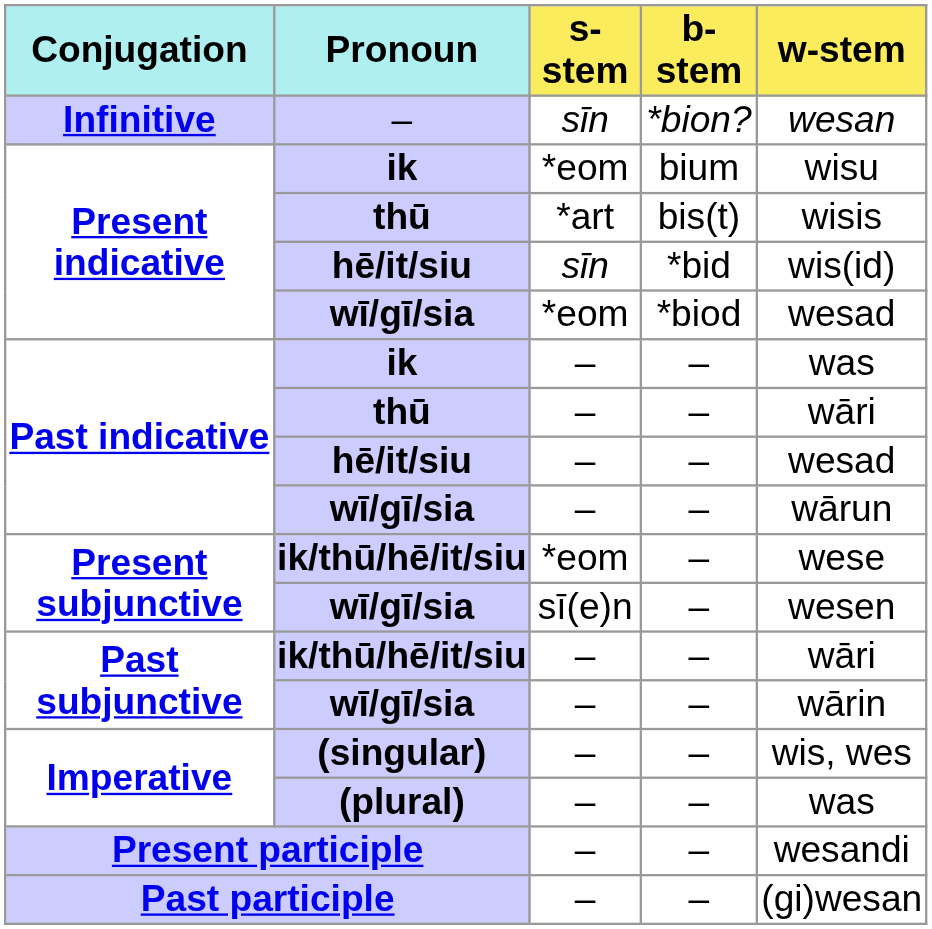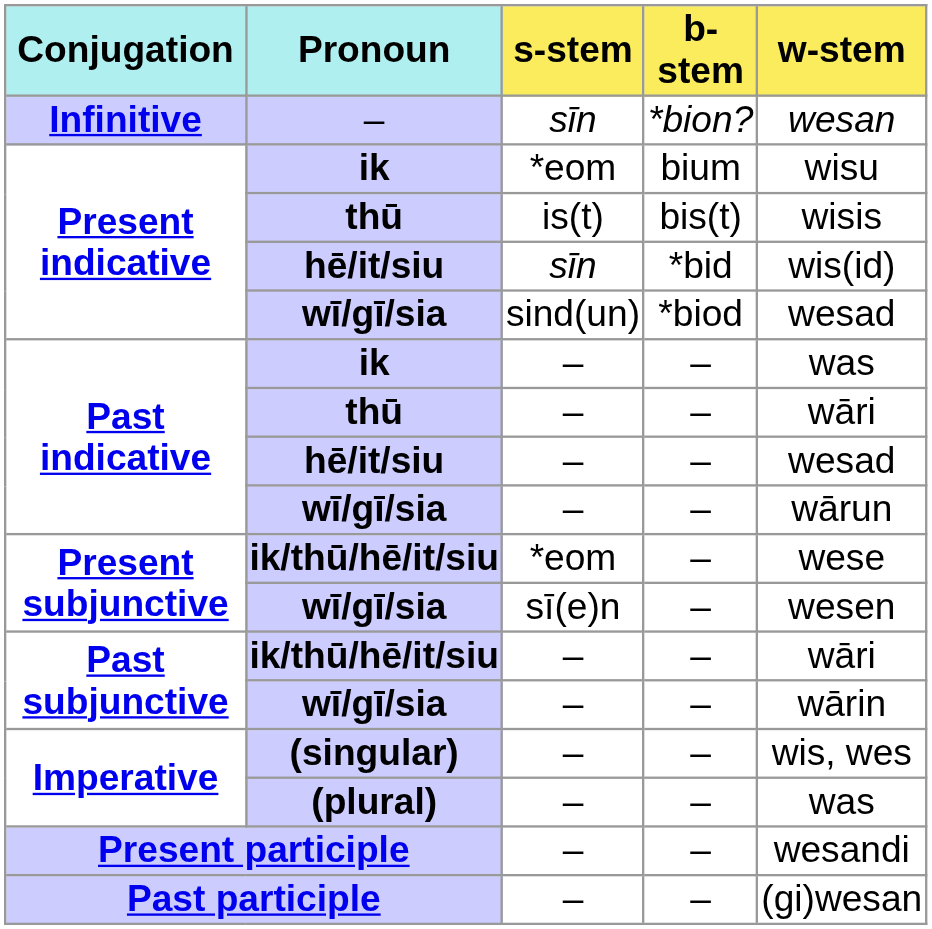Present indicative / thū | s-stem: *art -> is(t)
Present indicative / wī/gī/sia | s-stem: *eom -> sind(un)
